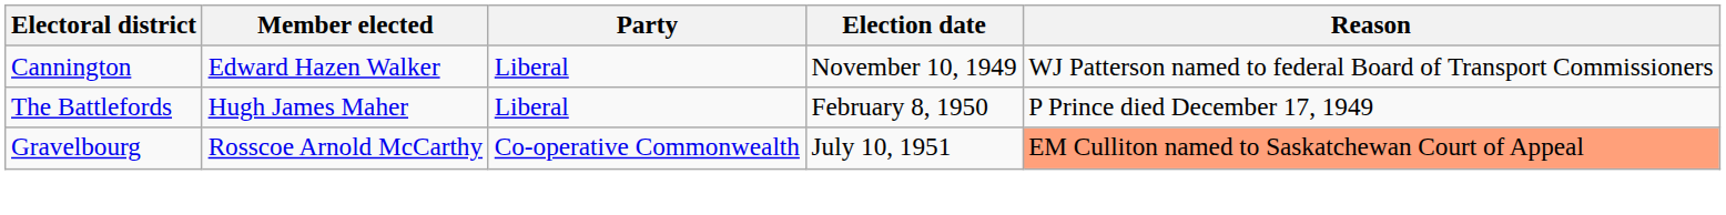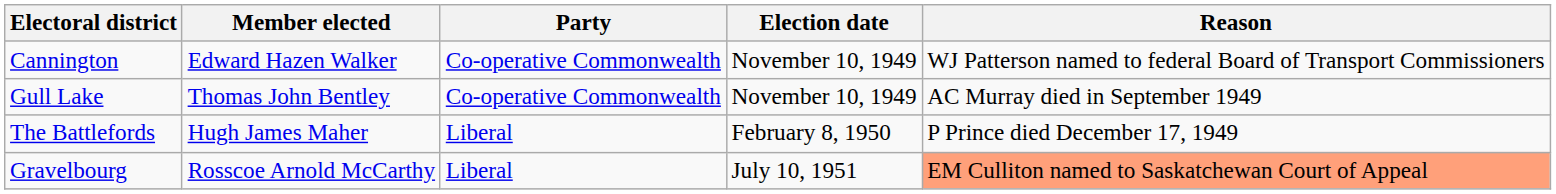Cannington | Party: Liberal -> Co-operative Commonwealth
+ row: Gull Lake | Thomas John Bentley | Co-operative Commonwealth | November 10, 1949 | AC Murray died in September 1949
Gravelbourg | Party: Co-operative Commonwealth -> Liberal
